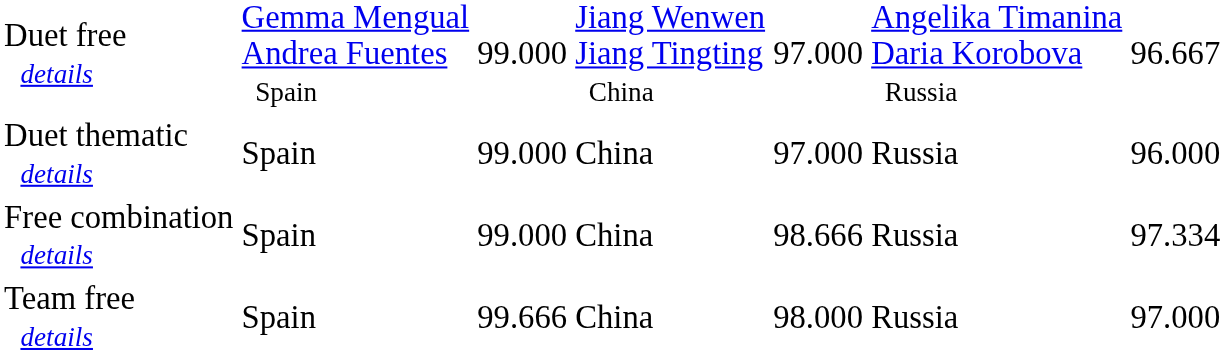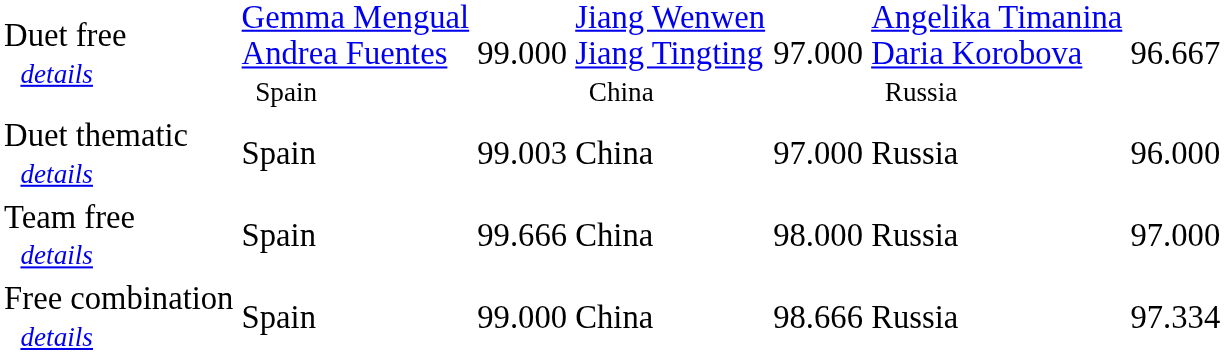Duet thematic details | column 3: 99.000 -> 99.003
rows swapped: Team free details <-> Free combination details
